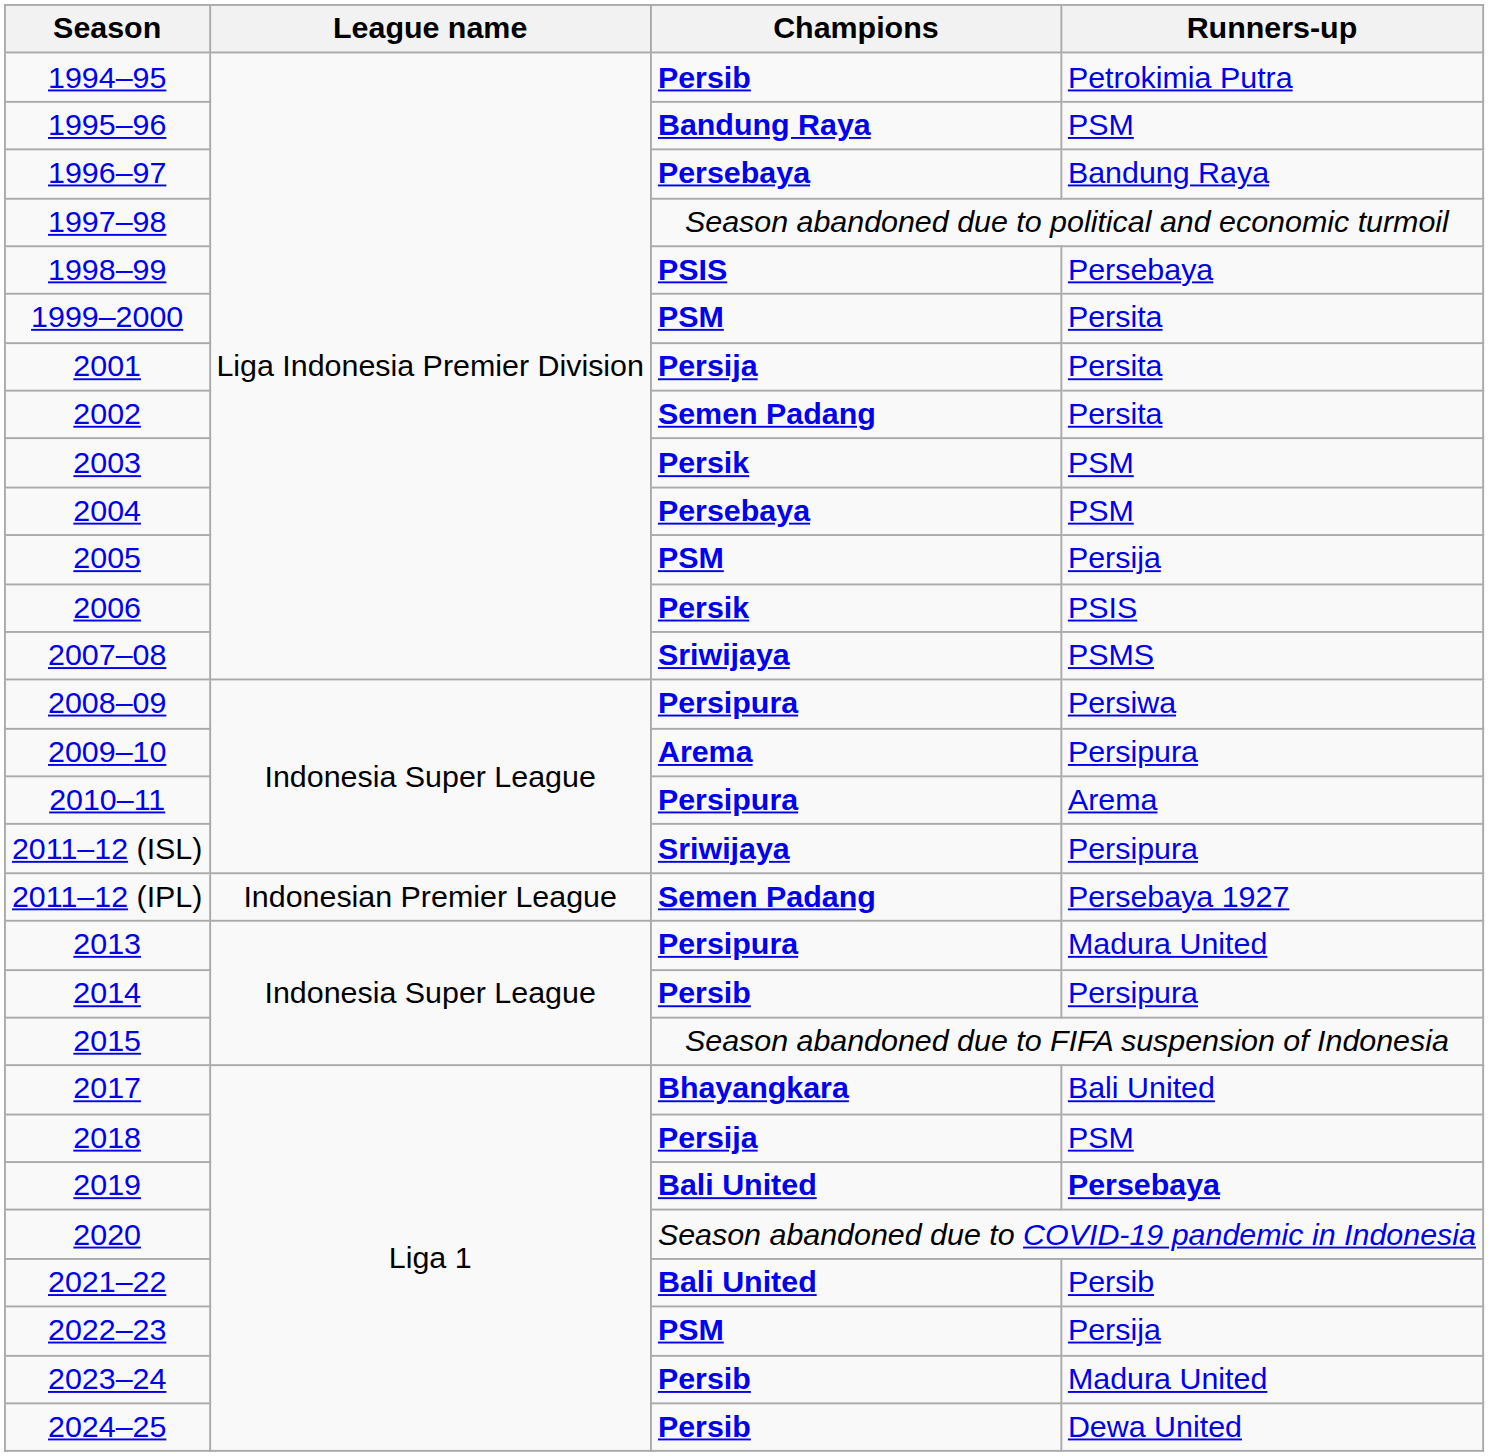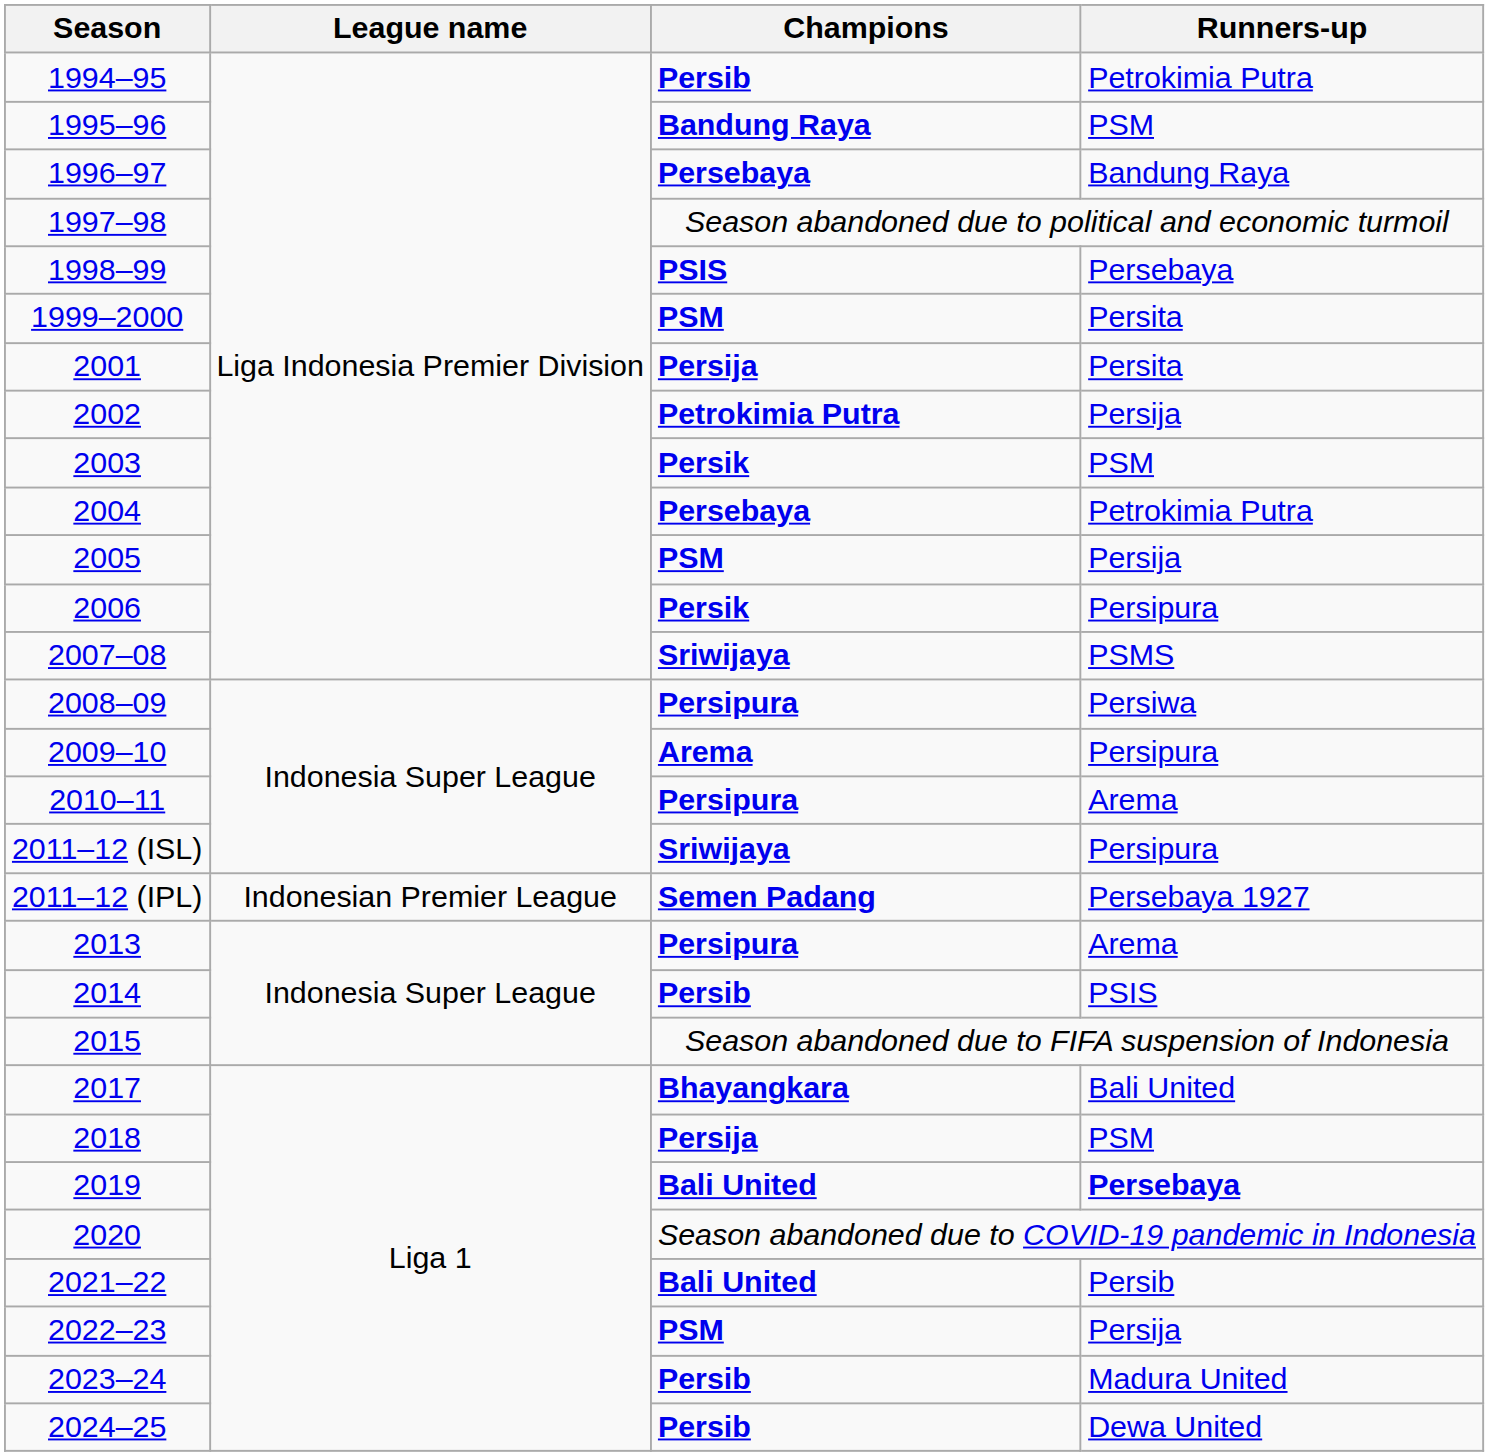2002 | Champions: Semen Padang -> Petrokimia Putra
2002 | Runners-up: Persita -> Persija
2004 | Runners-up: PSM -> Petrokimia Putra
2006 | Runners-up: PSIS -> Persipura
2013 | Runners-up: Madura United -> Arema
2014 | Runners-up: Persipura -> PSIS
